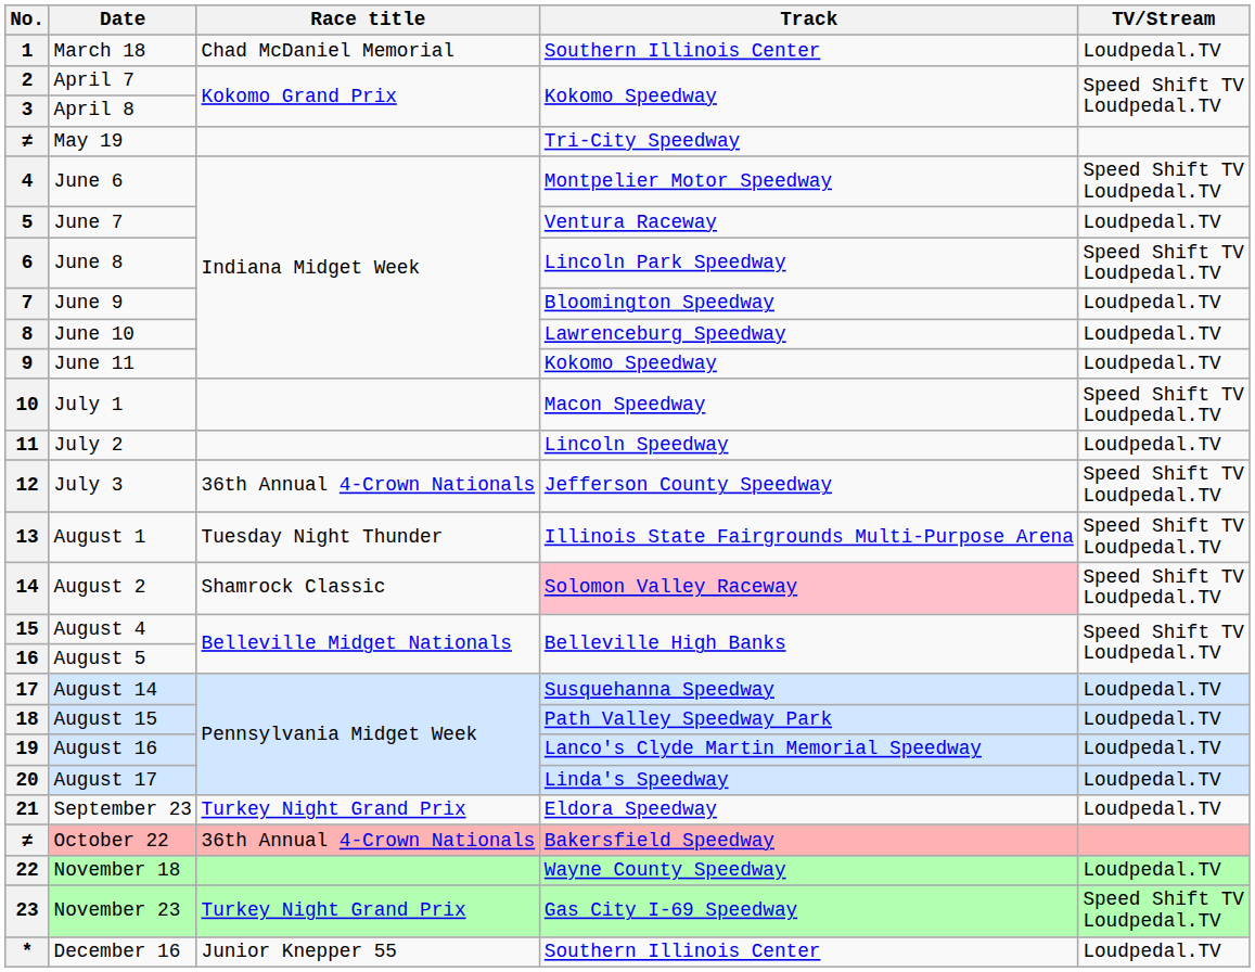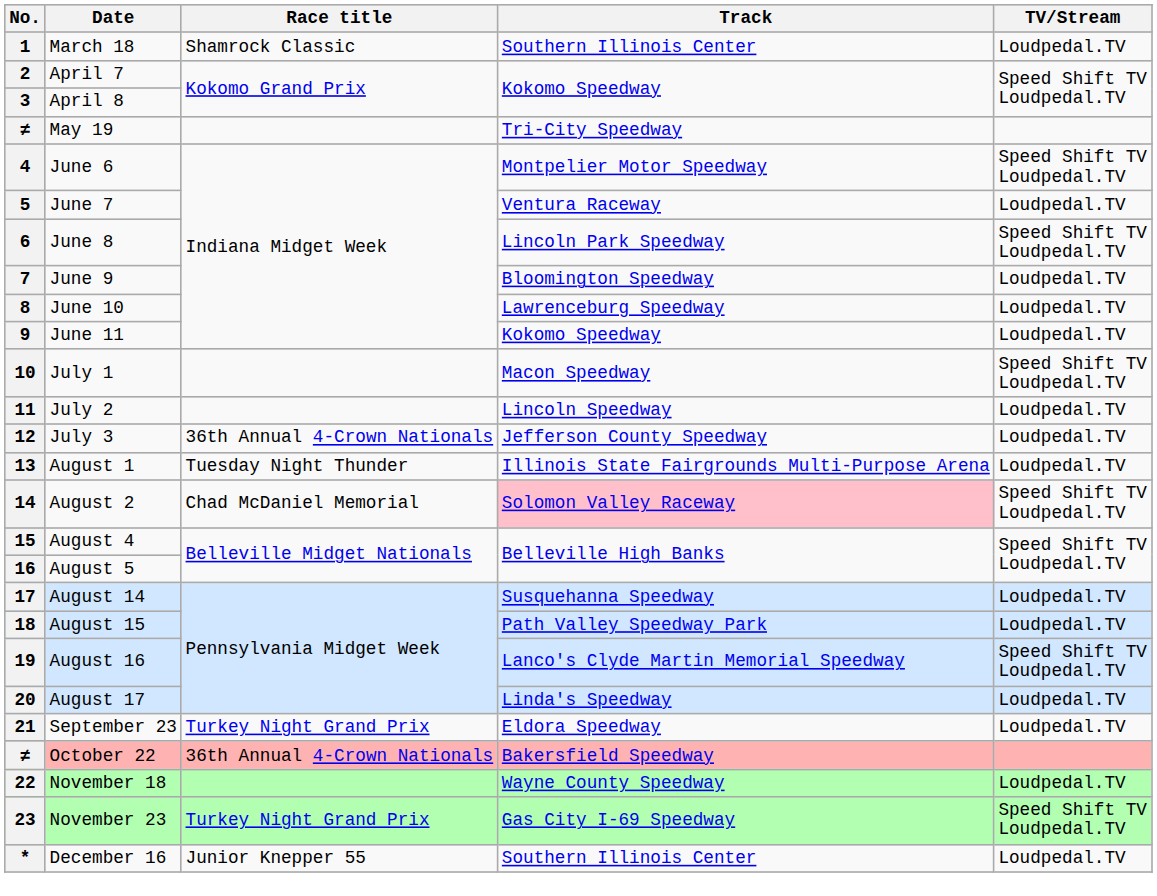1 | Race title: Chad McDaniel Memorial -> Shamrock Classic
12 | TV/Stream: Speed Shift TV Loudpedal.TV -> Loudpedal.TV
13 | TV/Stream: Speed Shift TV Loudpedal.TV -> Loudpedal.TV
14 | Race title: Shamrock Classic -> Chad McDaniel Memorial
19 | TV/Stream: Loudpedal.TV -> Speed Shift TV Loudpedal.TV
